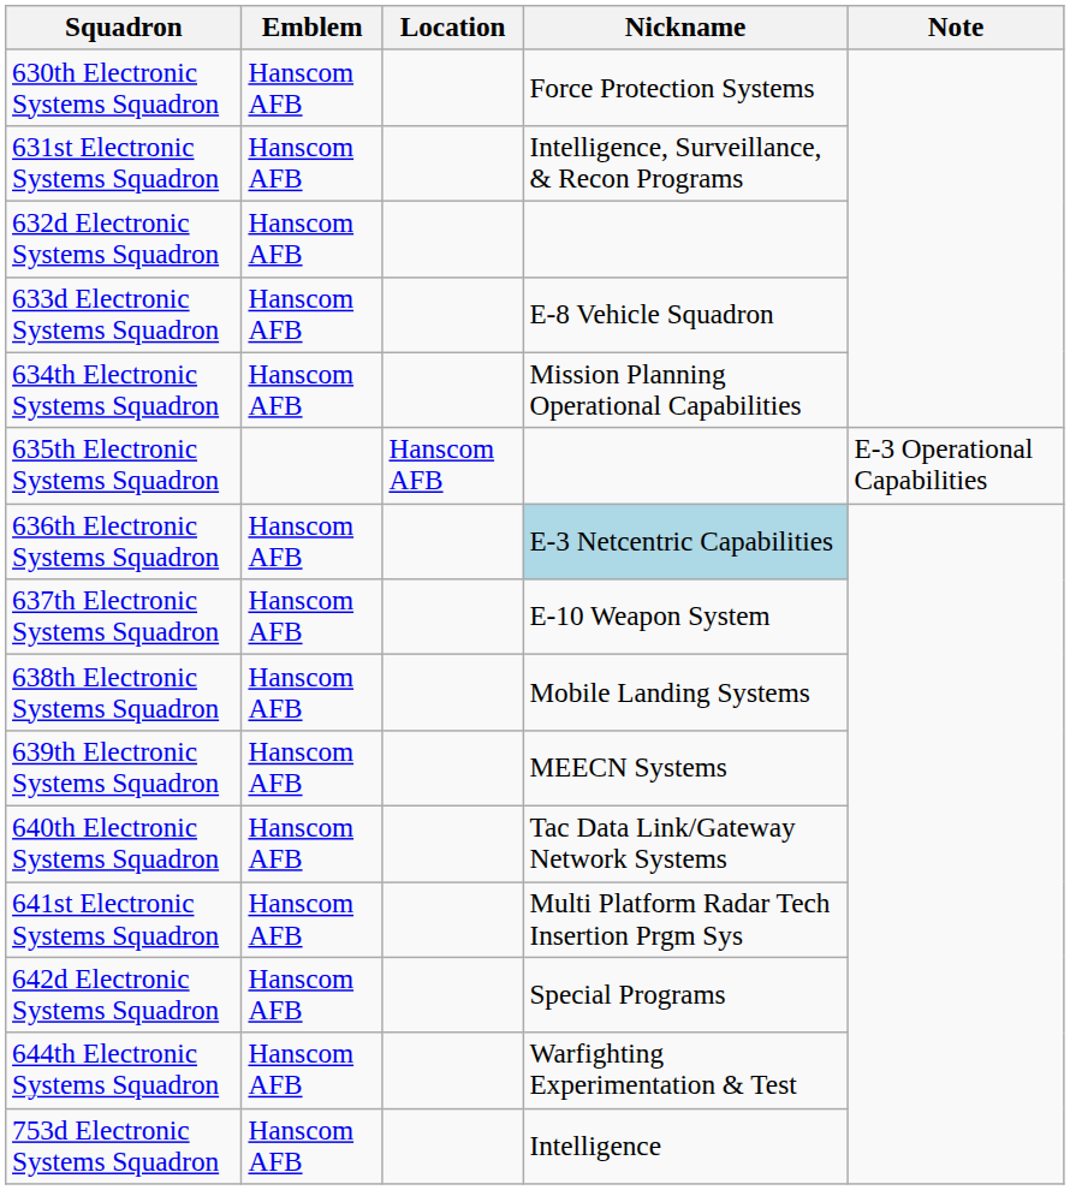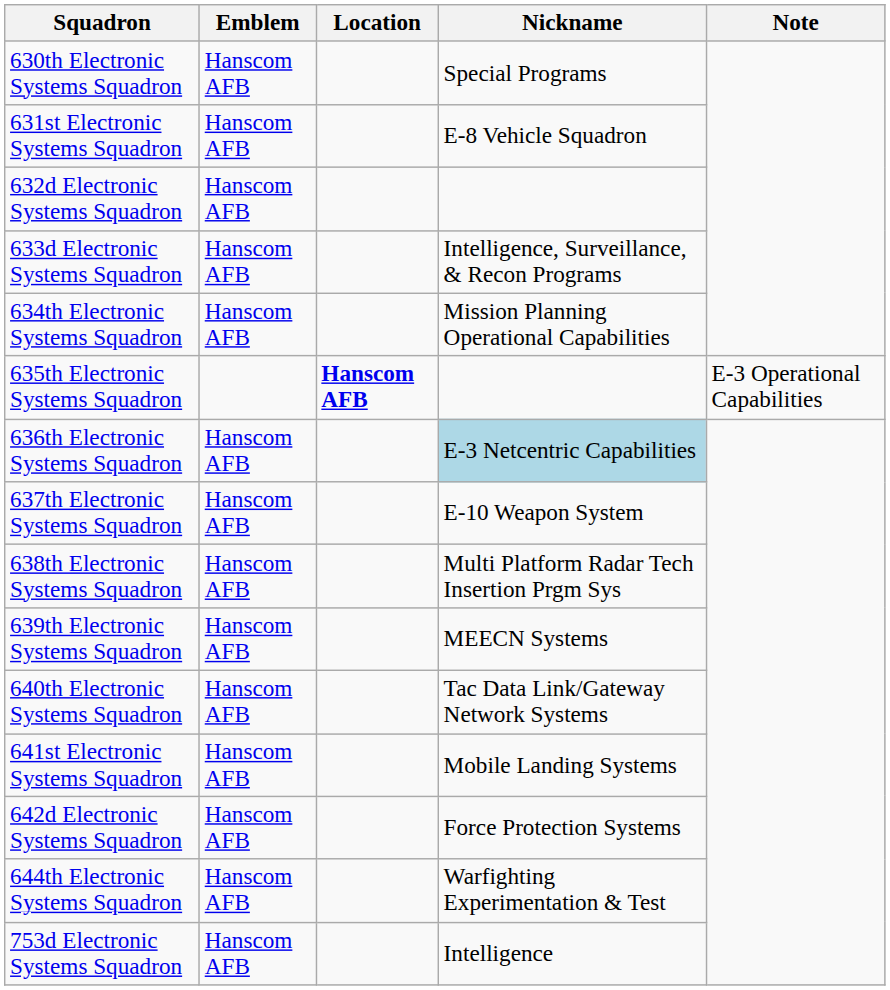630th Electronic Systems Squadron | Nickname: Force Protection Systems -> Special Programs
631st Electronic Systems Squadron | Nickname: Intelligence, Surveillance, & Recon Programs -> E-8 Vehicle Squadron
633d Electronic Systems Squadron | Nickname: E-8 Vehicle Squadron -> Intelligence, Surveillance, & Recon Programs
635th Electronic Systems Squadron | Location: normal -> bold
638th Electronic Systems Squadron | Nickname: Mobile Landing Systems -> Multi Platform Radar Tech Insertion Prgm Sys
641st Electronic Systems Squadron | Nickname: Multi Platform Radar Tech Insertion Prgm Sys -> Mobile Landing Systems
642d Electronic Systems Squadron | Nickname: Special Programs -> Force Protection Systems
